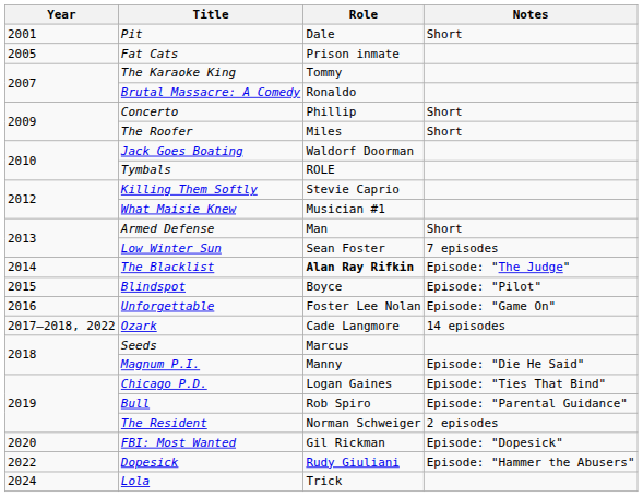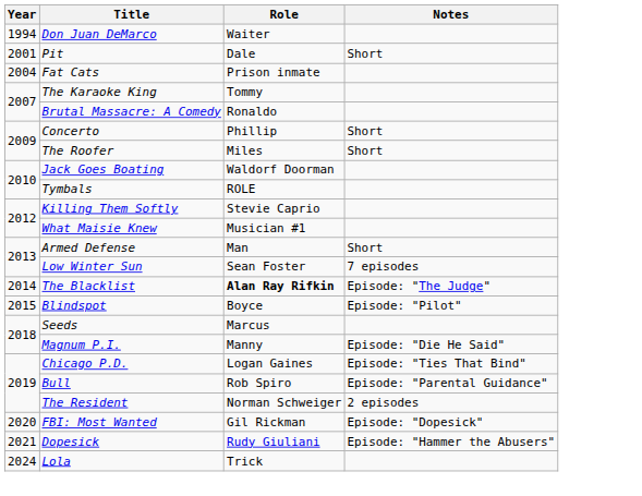+ row: 1994 | Don Juan DeMarco | Waiter
Fat Cats | Year: 2005 -> 2004
- row: 2016 | Unforgettable | Foster Lee Nolan | Episode: "Game On"
- row: 2017–2018, 2022 | Ozark | Cade Langmore | 14 episodes
Dopesick | Year: 2022 -> 2021
